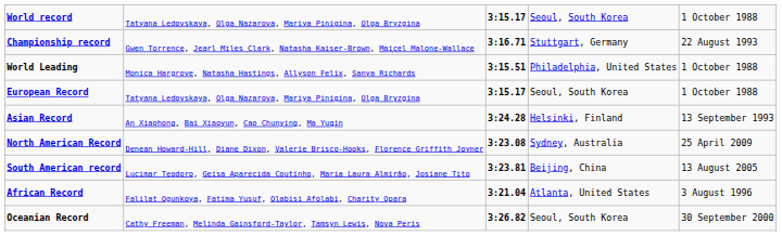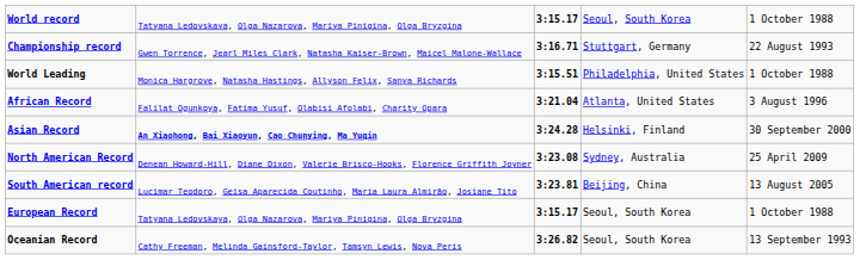rows swapped: African Record <-> European Record
Asian Record | column 2: normal -> bold
Asian Record | column 5: 13 September 1993 -> 30 September 2000
Oceanian Record | column 5: 30 September 2000 -> 13 September 1993
